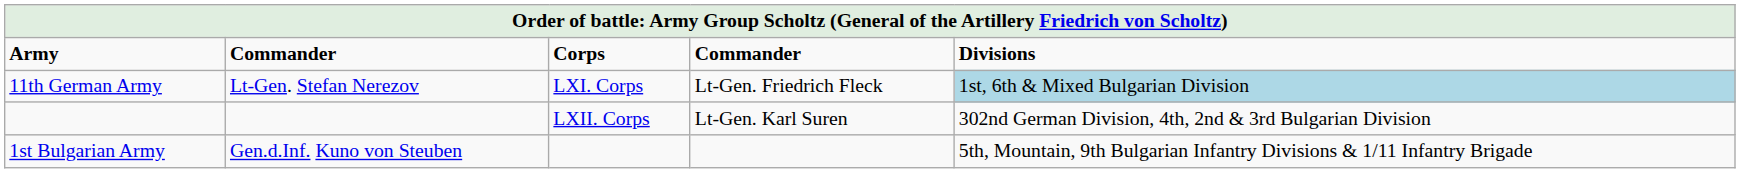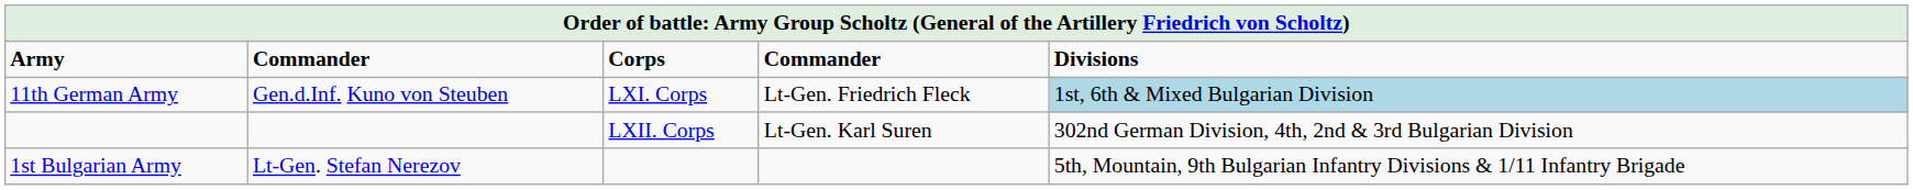11th German Army | column 2: Lt-Gen. Stefan Nerezov -> Gen.d.Inf. Kuno von Steuben
1st Bulgarian Army | column 2: Gen.d.Inf. Kuno von Steuben -> Lt-Gen. Stefan Nerezov
